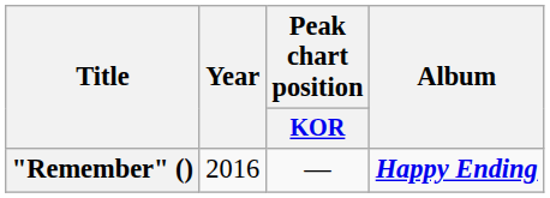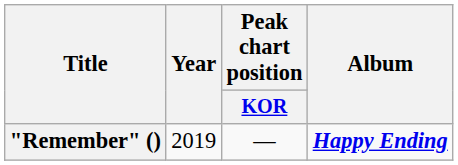"Remember" () | Year: 2016 -> 2019
